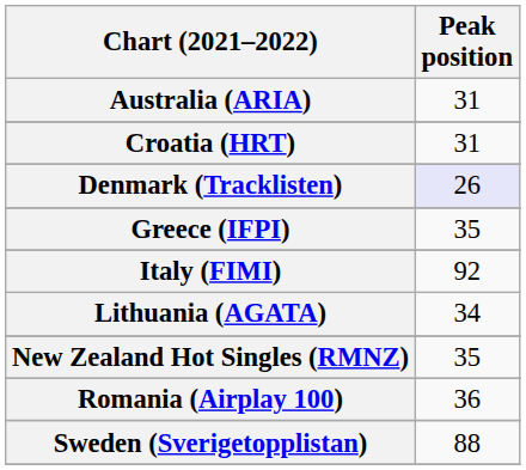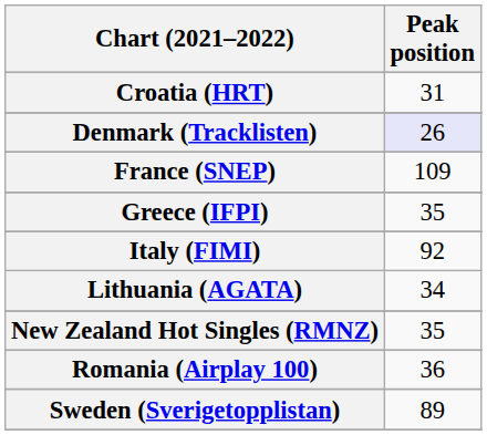- row: Australia (ARIA) | 31
+ row: France (SNEP) | 109
Sweden (Sverigetopplistan) | Peak position: 88 -> 89
